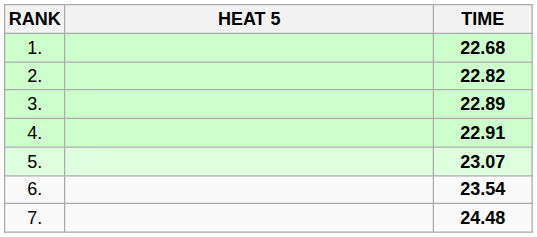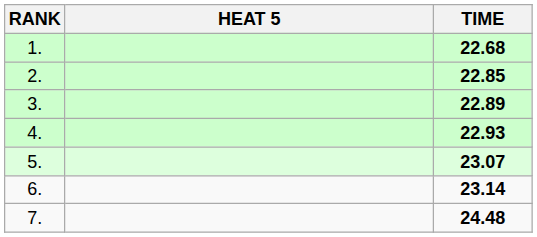2. | TIME: 22.82 -> 22.85
4. | TIME: 22.91 -> 22.93
6. | TIME: 23.54 -> 23.14
